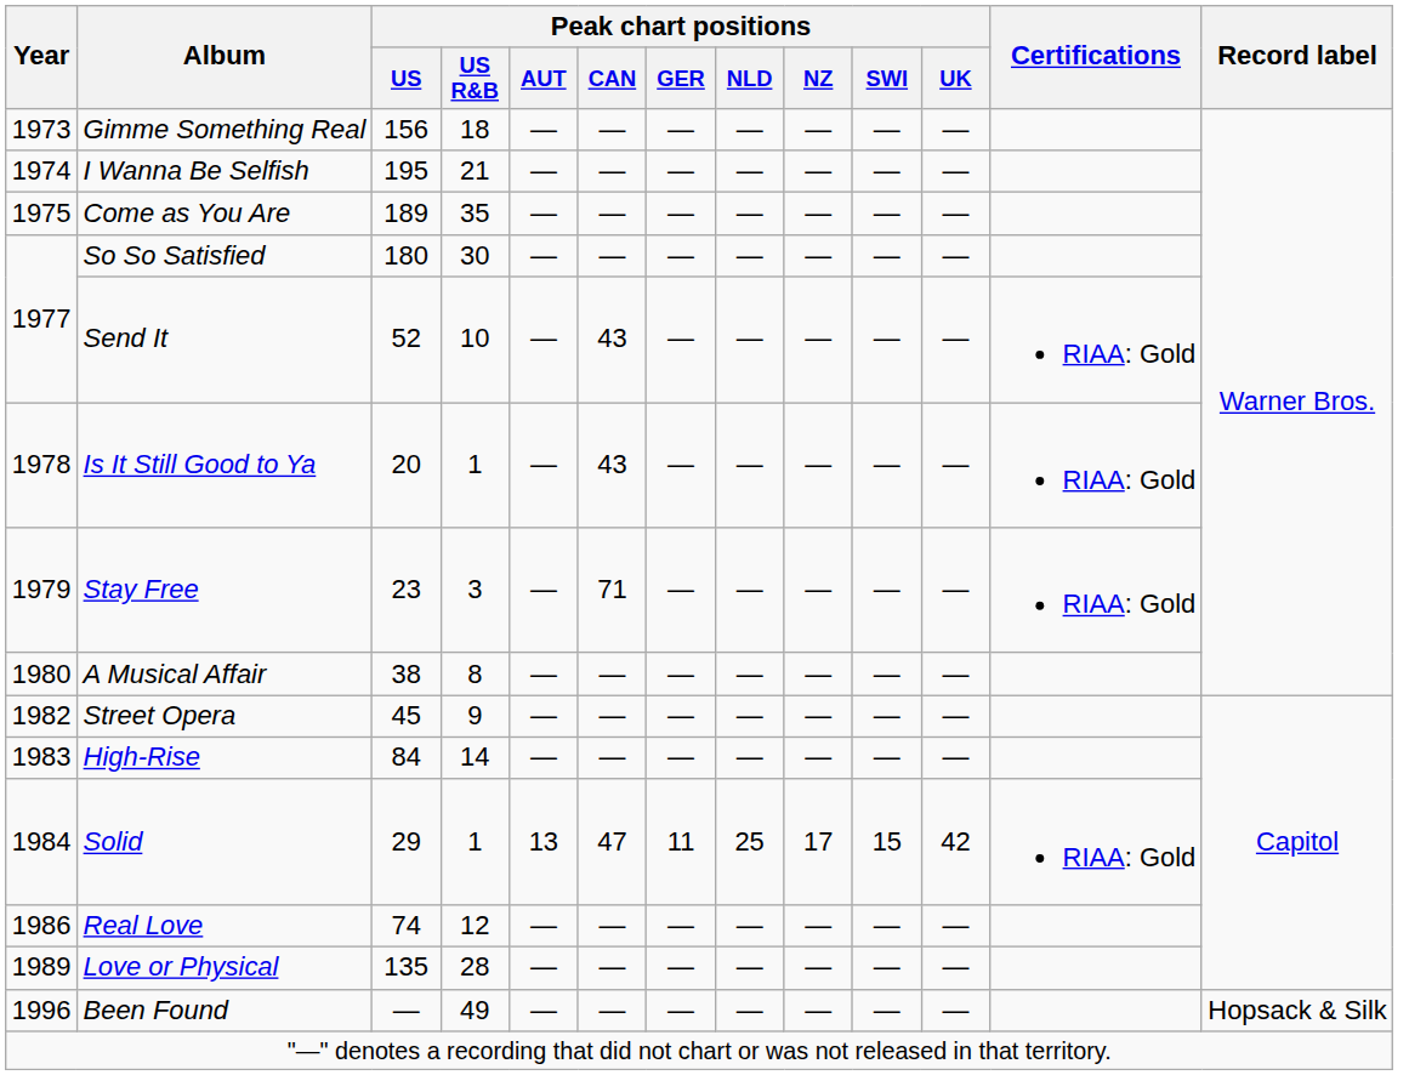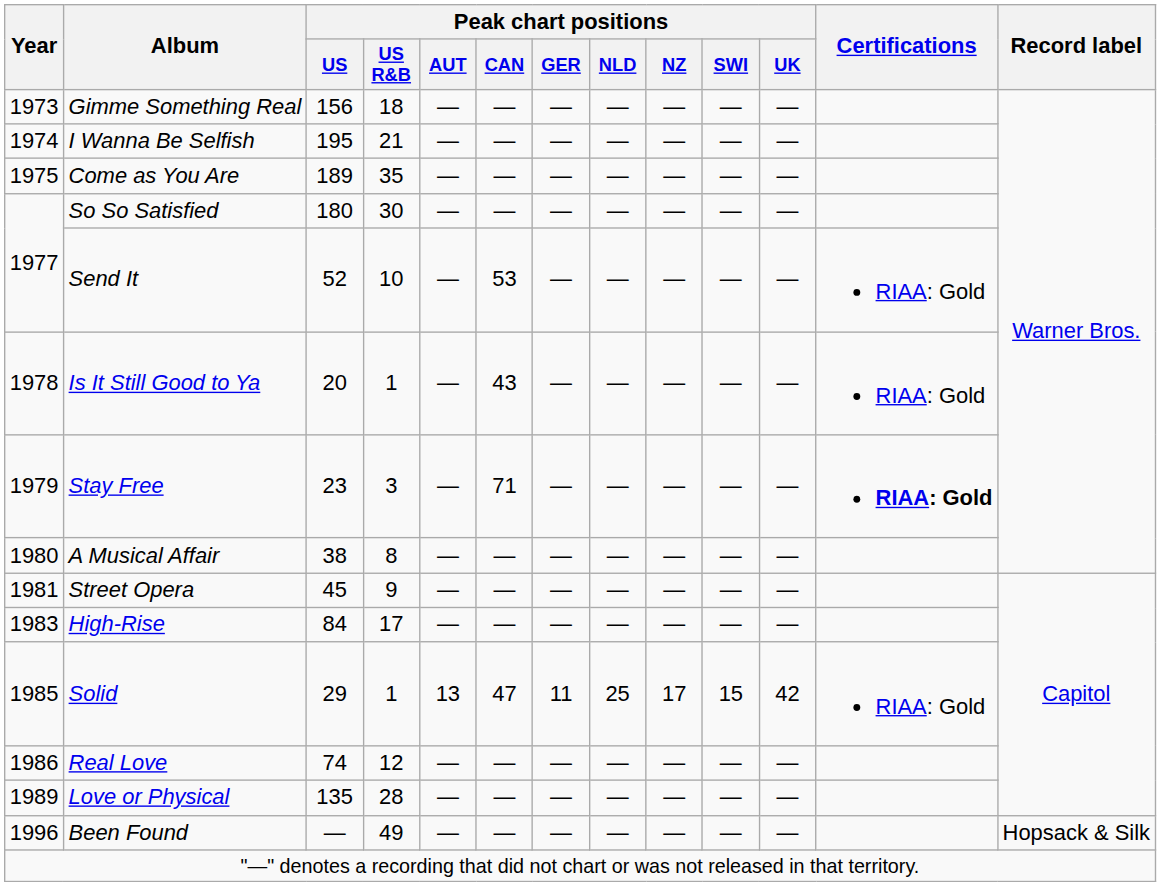Send It | Peak chart positions / CAN: 43 -> 53
Stay Free | Certifications: normal -> bold
Street Opera | Year: 1982 -> 1981
High-Rise | Peak chart positions / US R&B: 14 -> 17
Solid | Year: 1984 -> 1985
